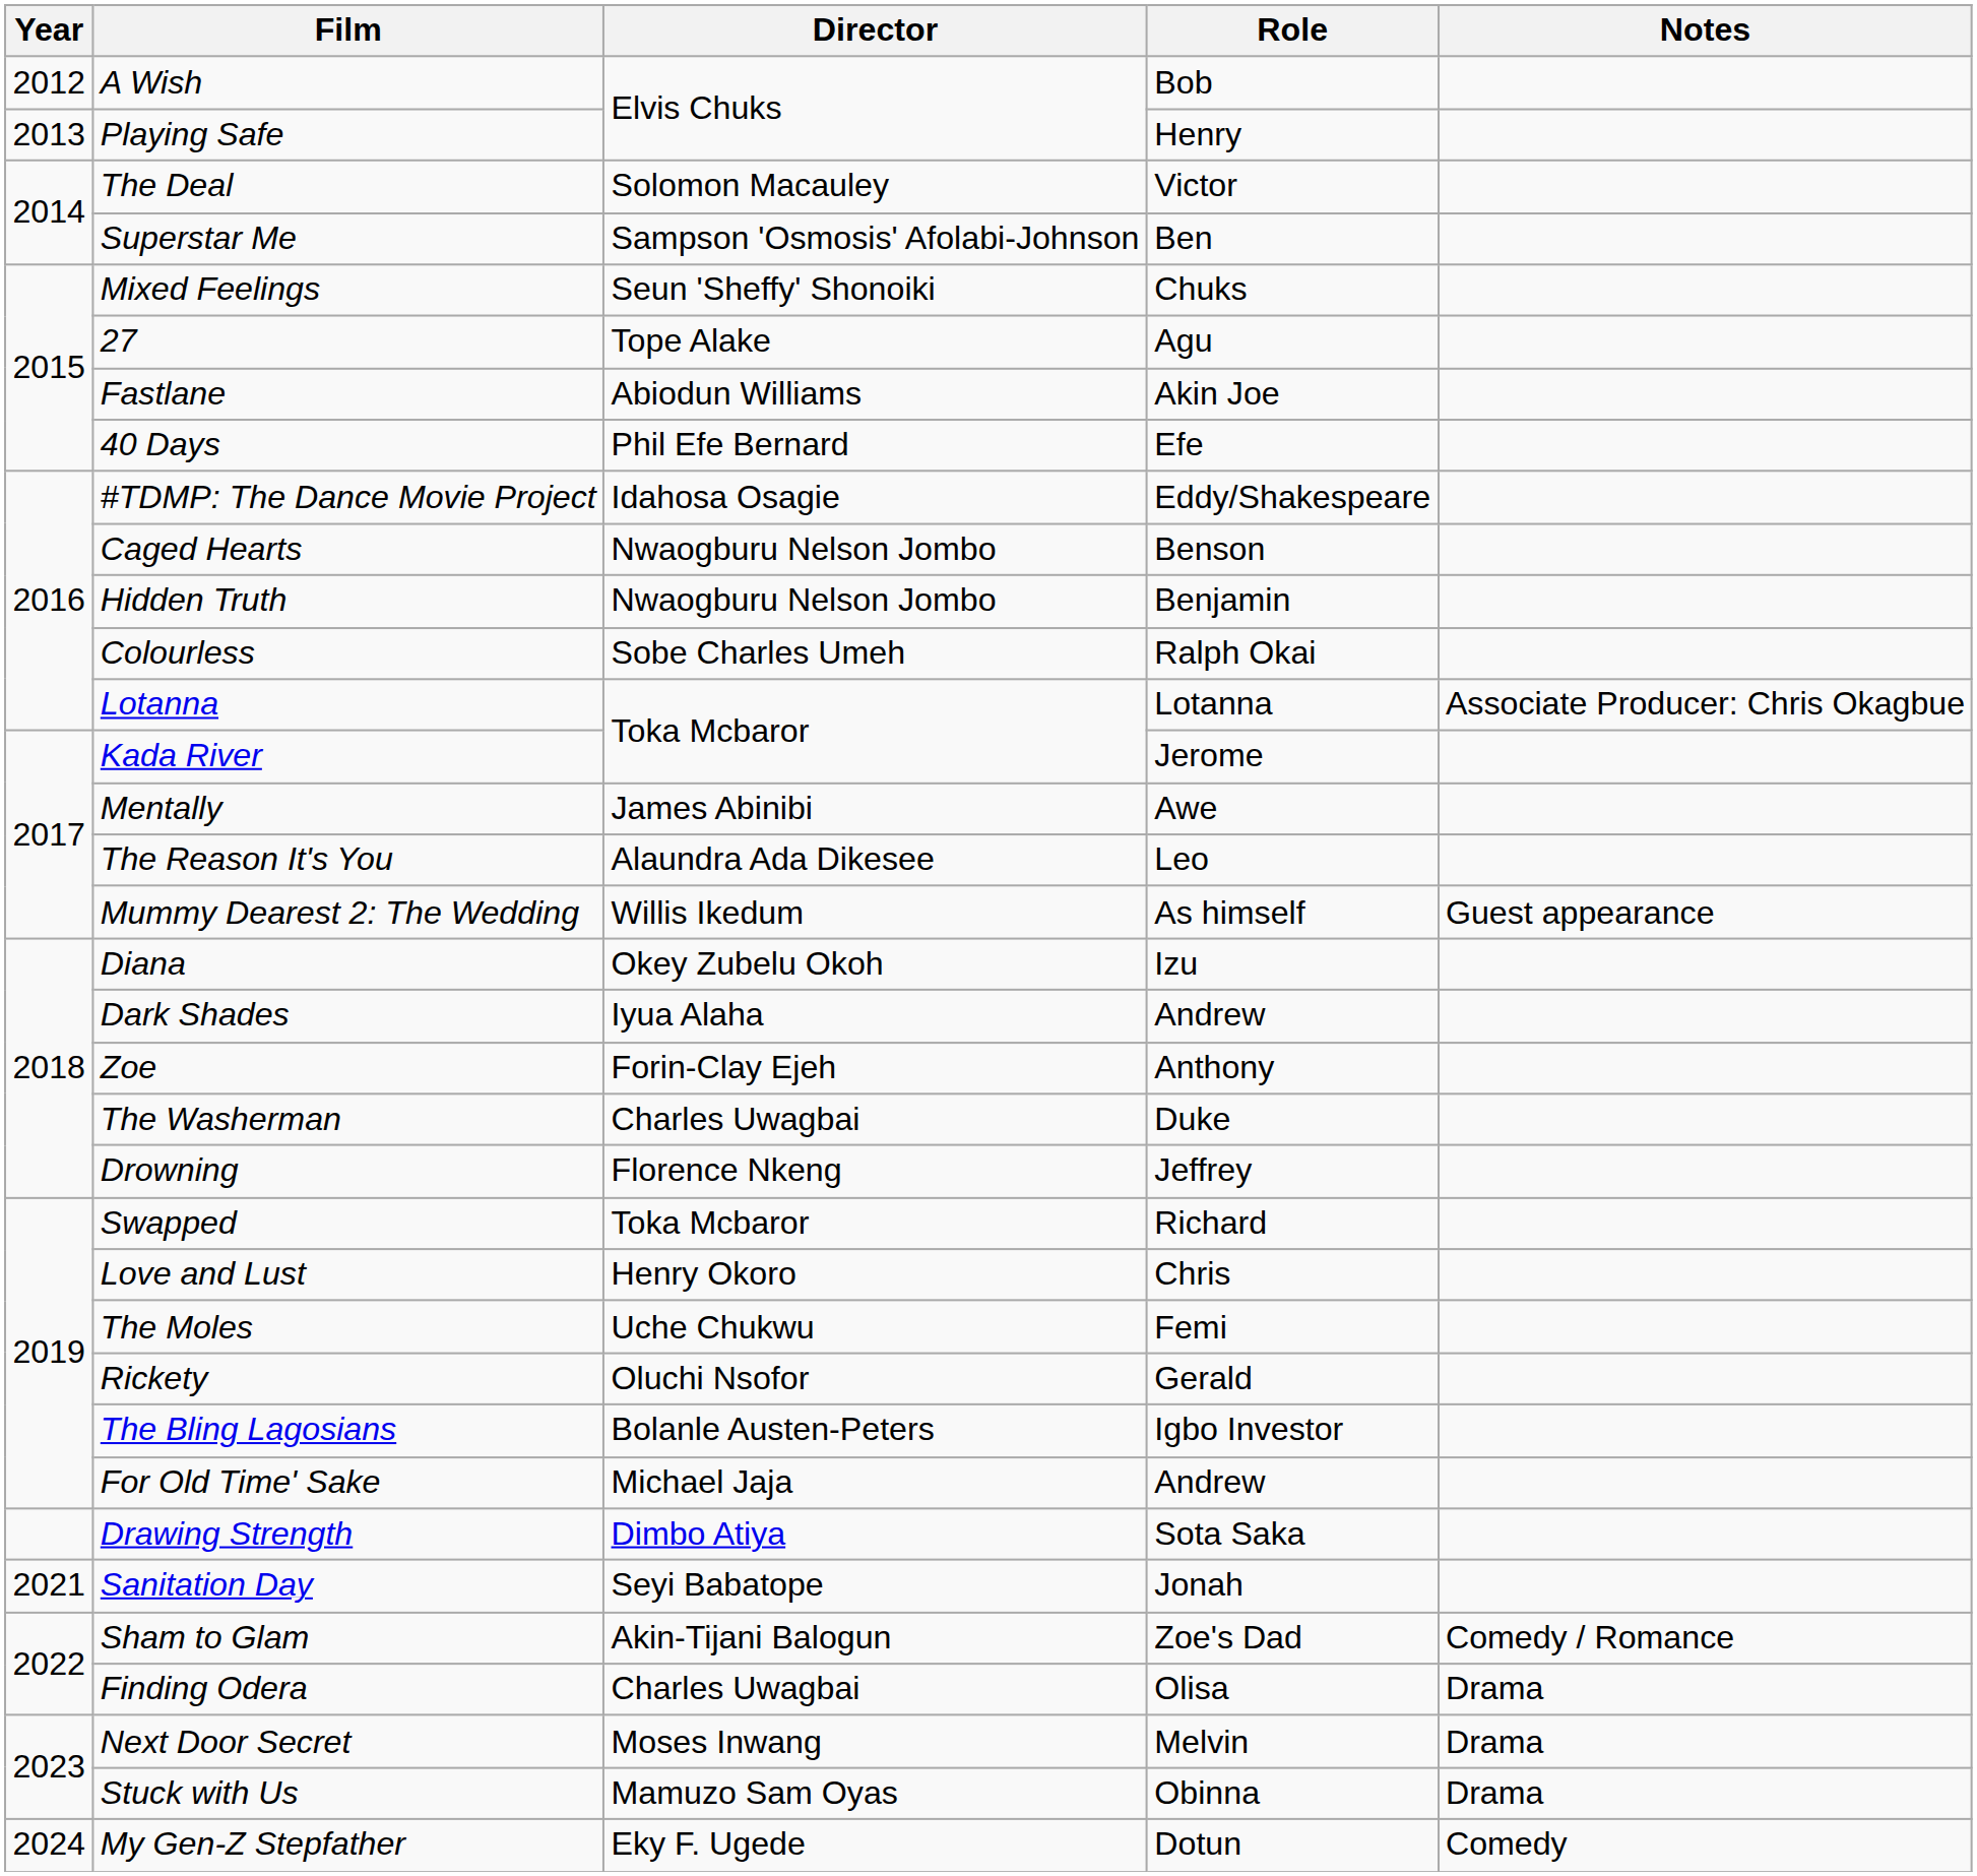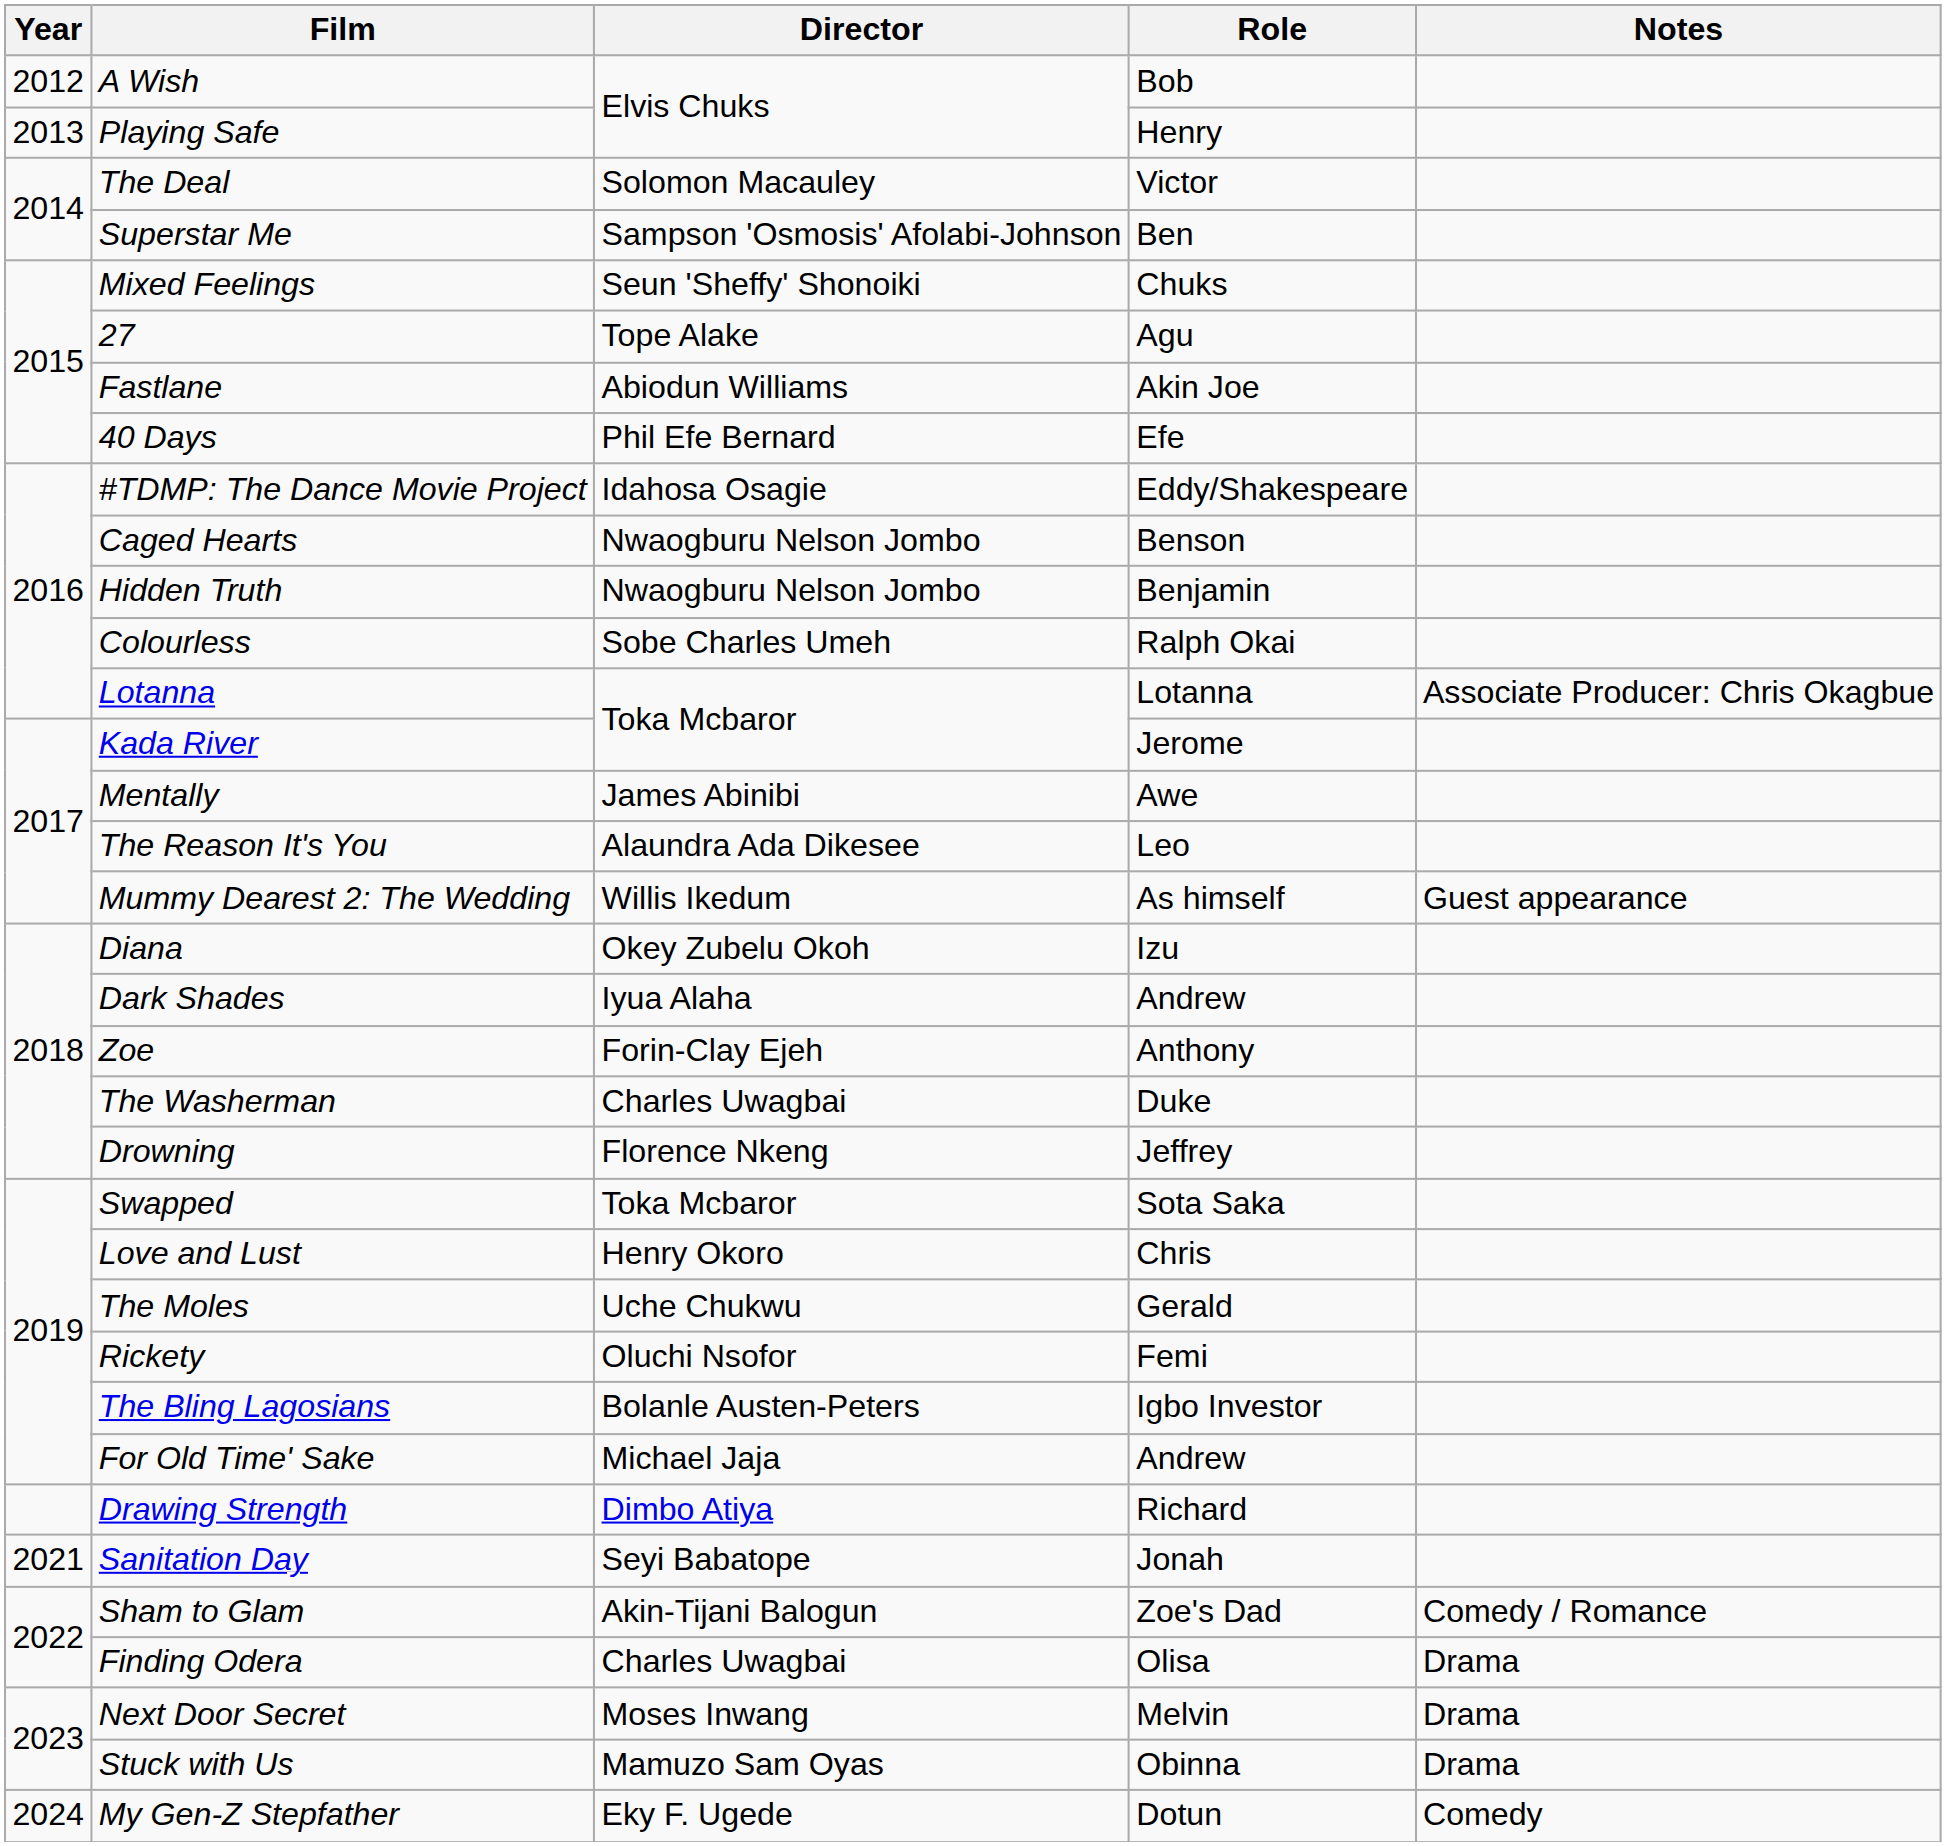Swapped | Role: Richard -> Sota Saka
The Moles | Role: Femi -> Gerald
Rickety | Role: Gerald -> Femi
Drawing Strength | Role: Sota Saka -> Richard
